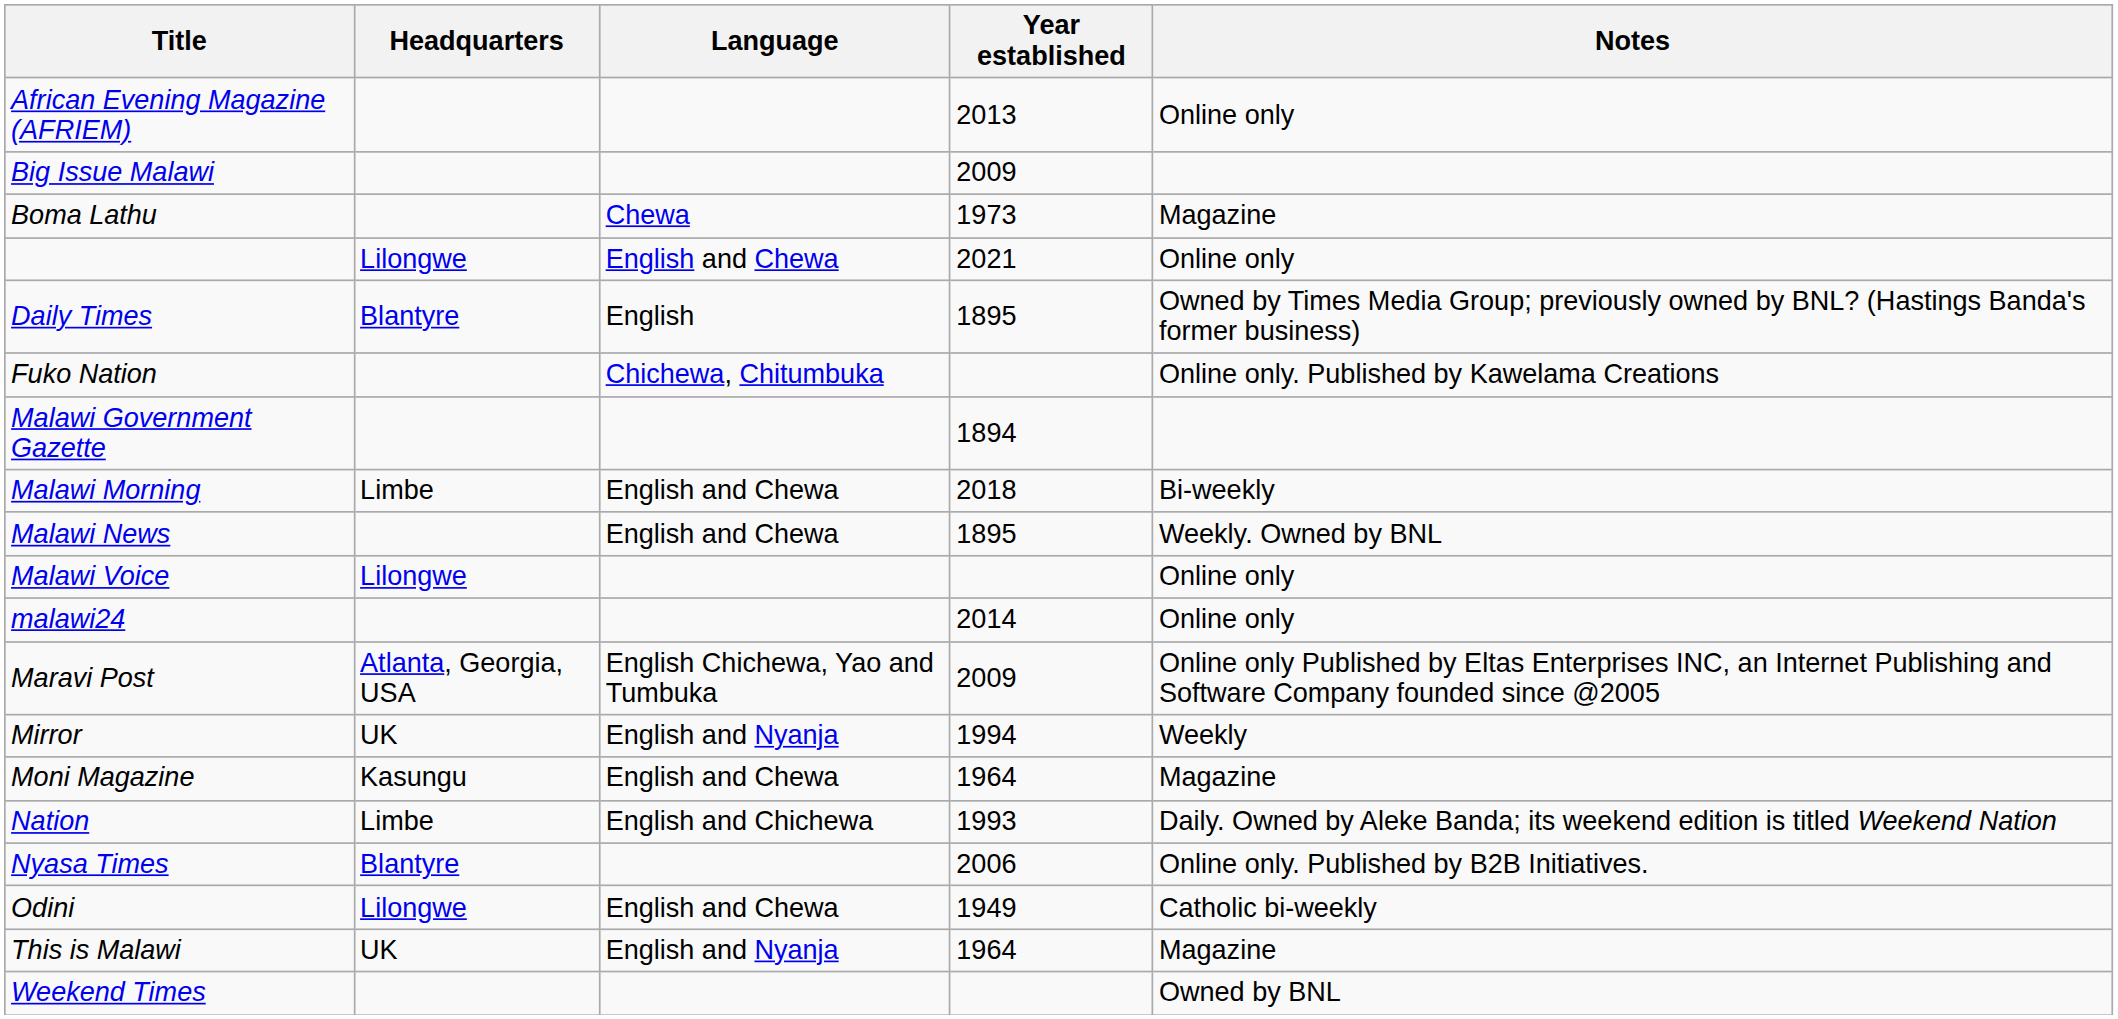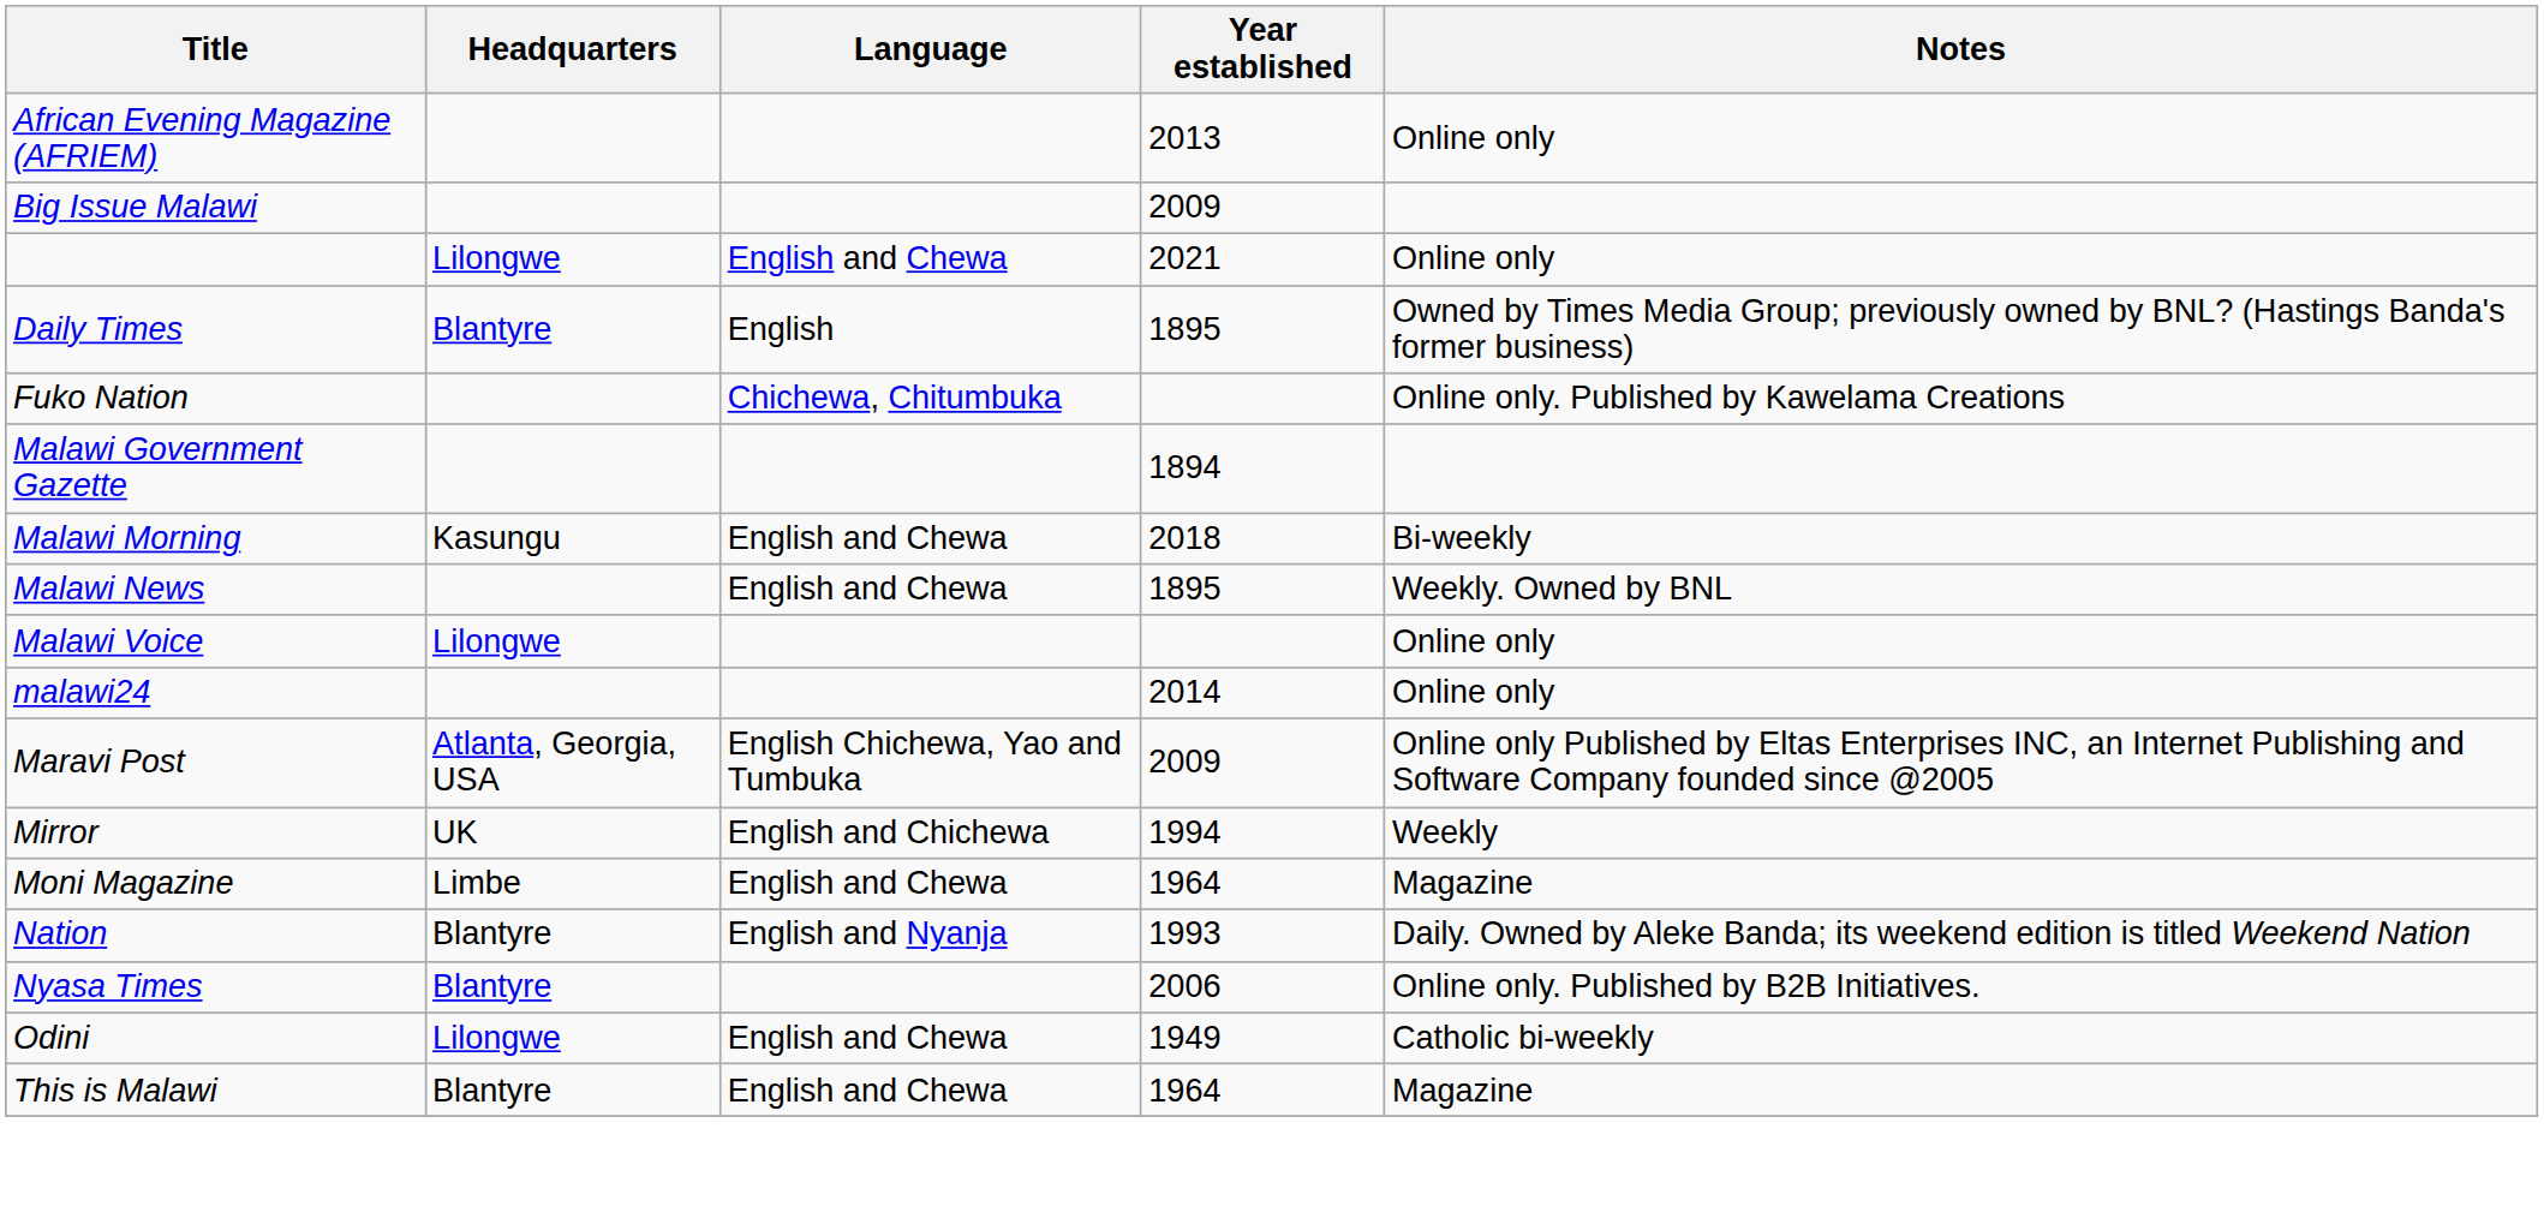- row: Boma Lathu | Chewa | 1973 | Magazine
Malawi Morning | Headquarters: Limbe -> Kasungu
Mirror | Language: English and Nyanja -> English and Chichewa
Moni Magazine | Headquarters: Kasungu -> Limbe
Nation | Headquarters: Limbe -> Blantyre
Nation | Language: English and Chichewa -> English and Nyanja
This is Malawi | Headquarters: UK -> Blantyre
This is Malawi | Language: English and Nyanja -> English and Chewa
- row: Weekend Times | Owned by BNL
